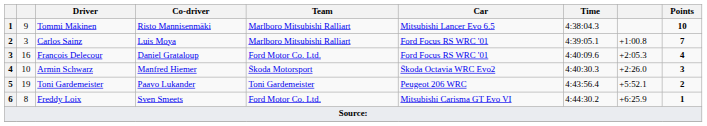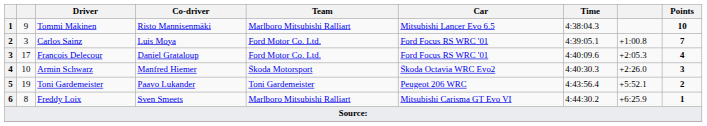Carlos Sainz | Team: Marlboro Mitsubishi Ralliart -> Ford Motor Co. Ltd.
François Delecour | column 2: 16 -> 17
Freddy Loix | Team: Ford Motor Co. Ltd. -> Marlboro Mitsubishi Ralliart
